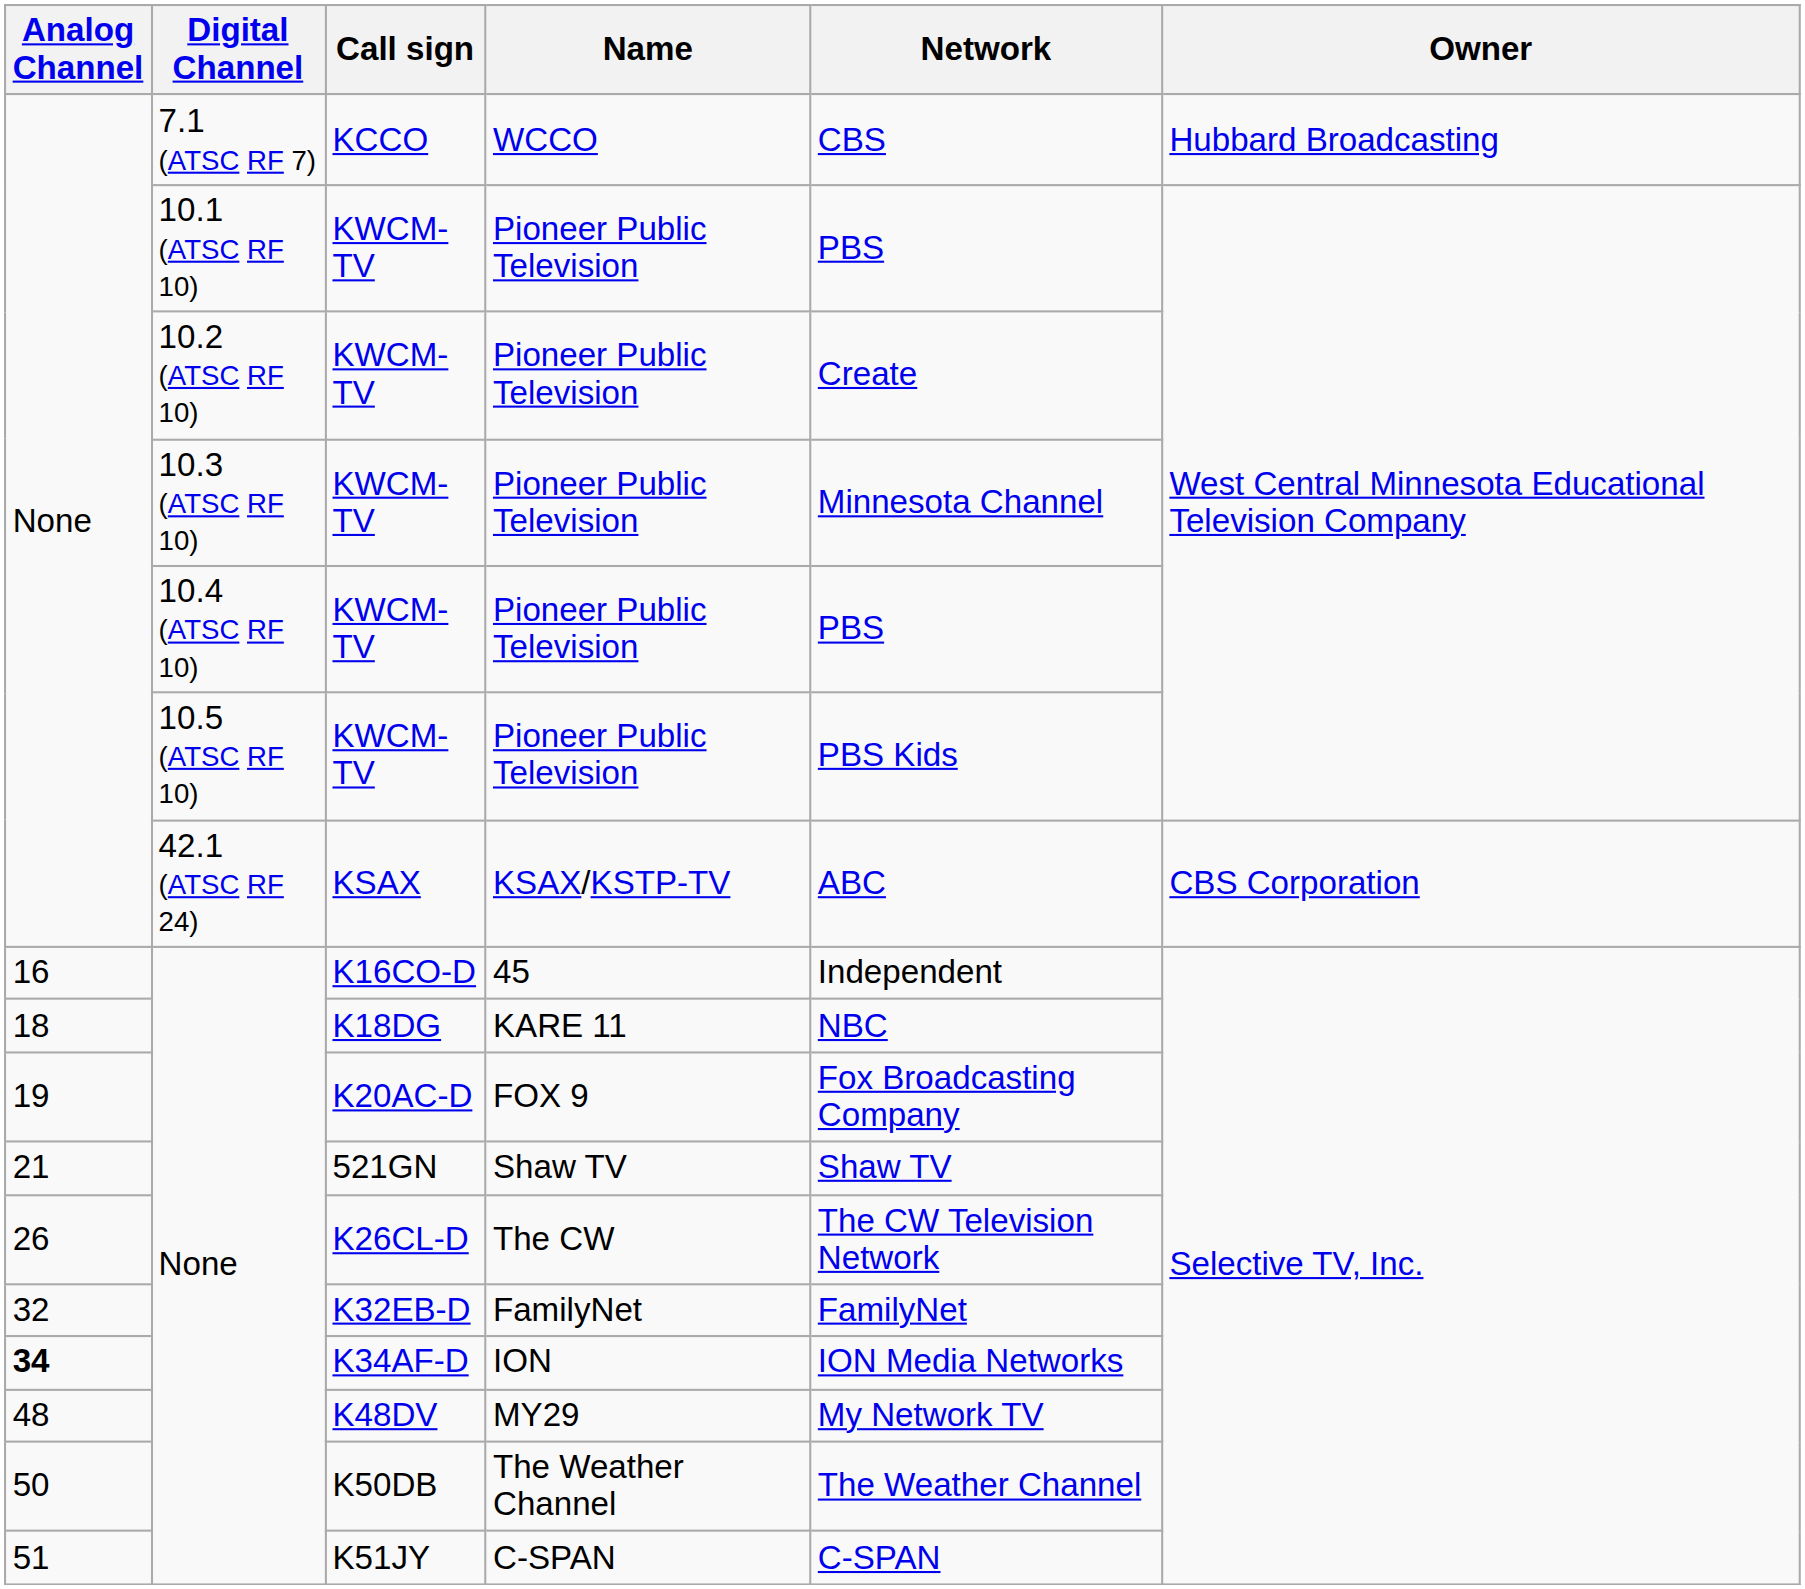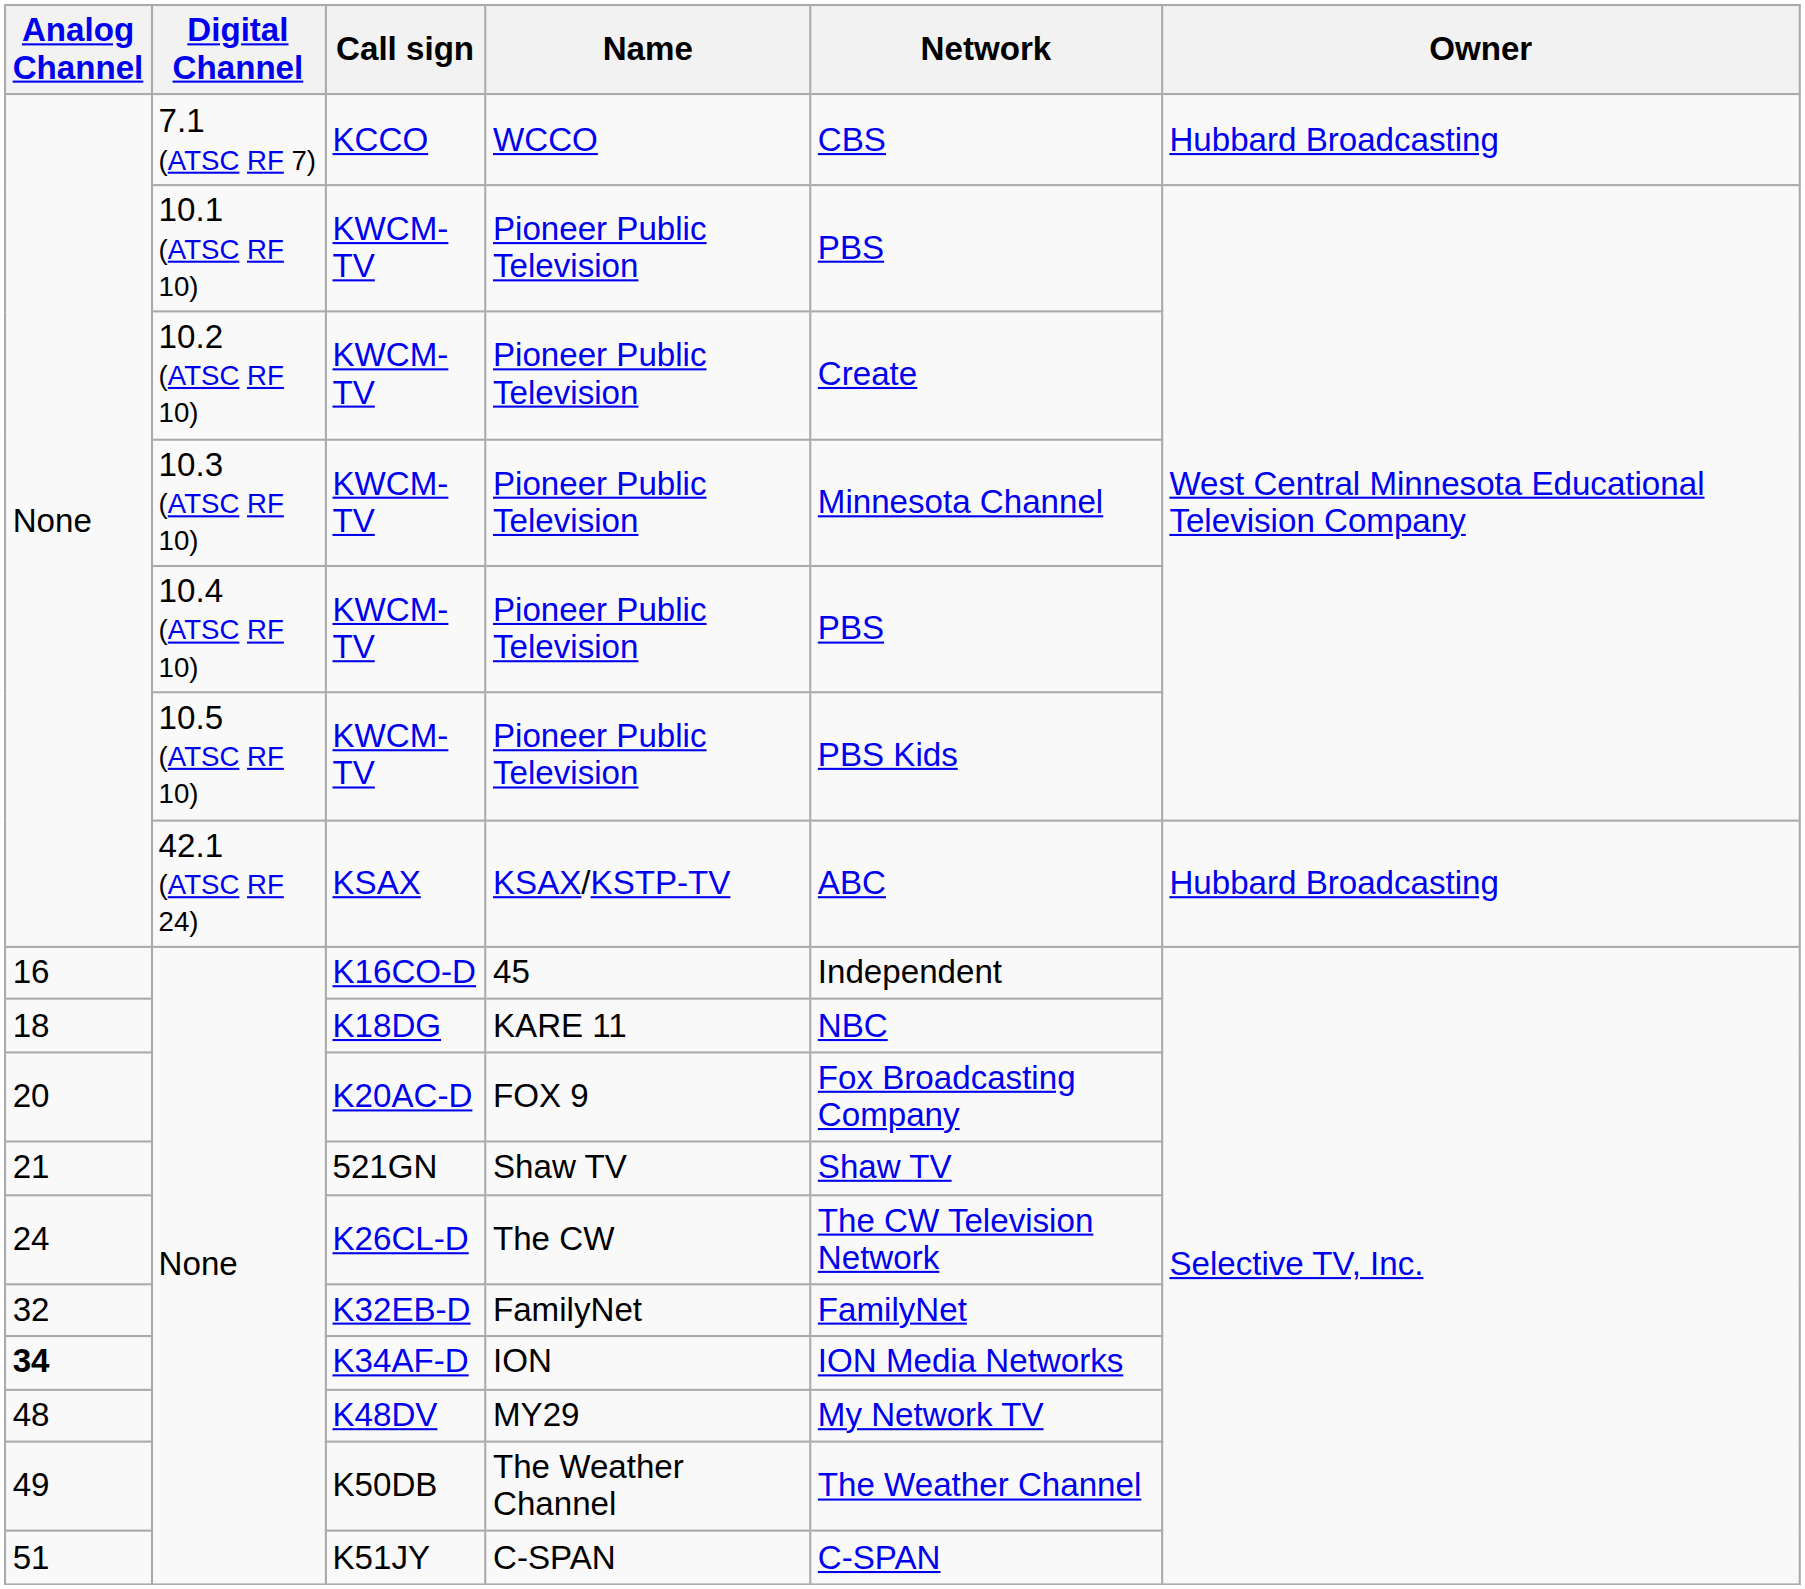KSAX | Owner: CBS Corporation -> Hubbard Broadcasting
K20AC-D | Analog Channel: 19 -> 20
K26CL-D | Analog Channel: 26 -> 24
K50DB | Analog Channel: 50 -> 49
